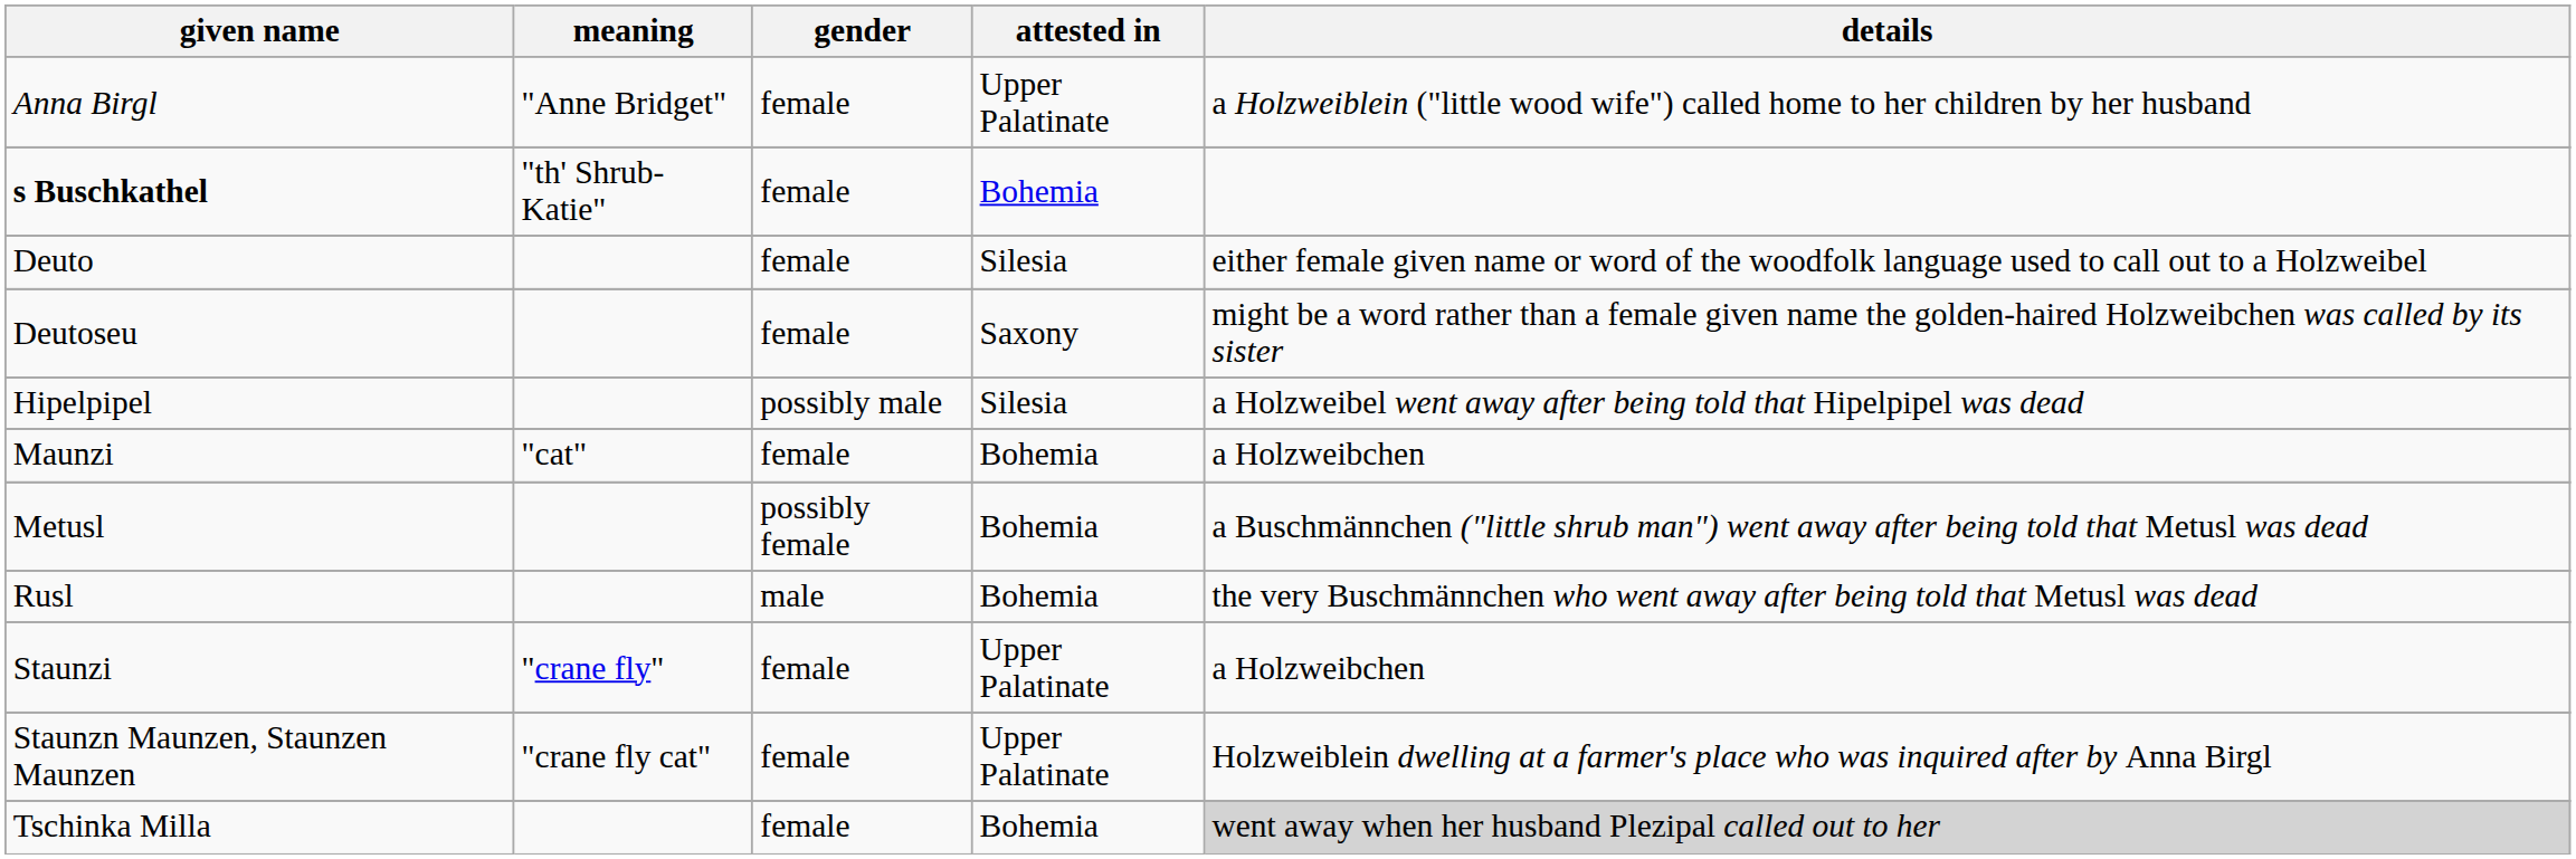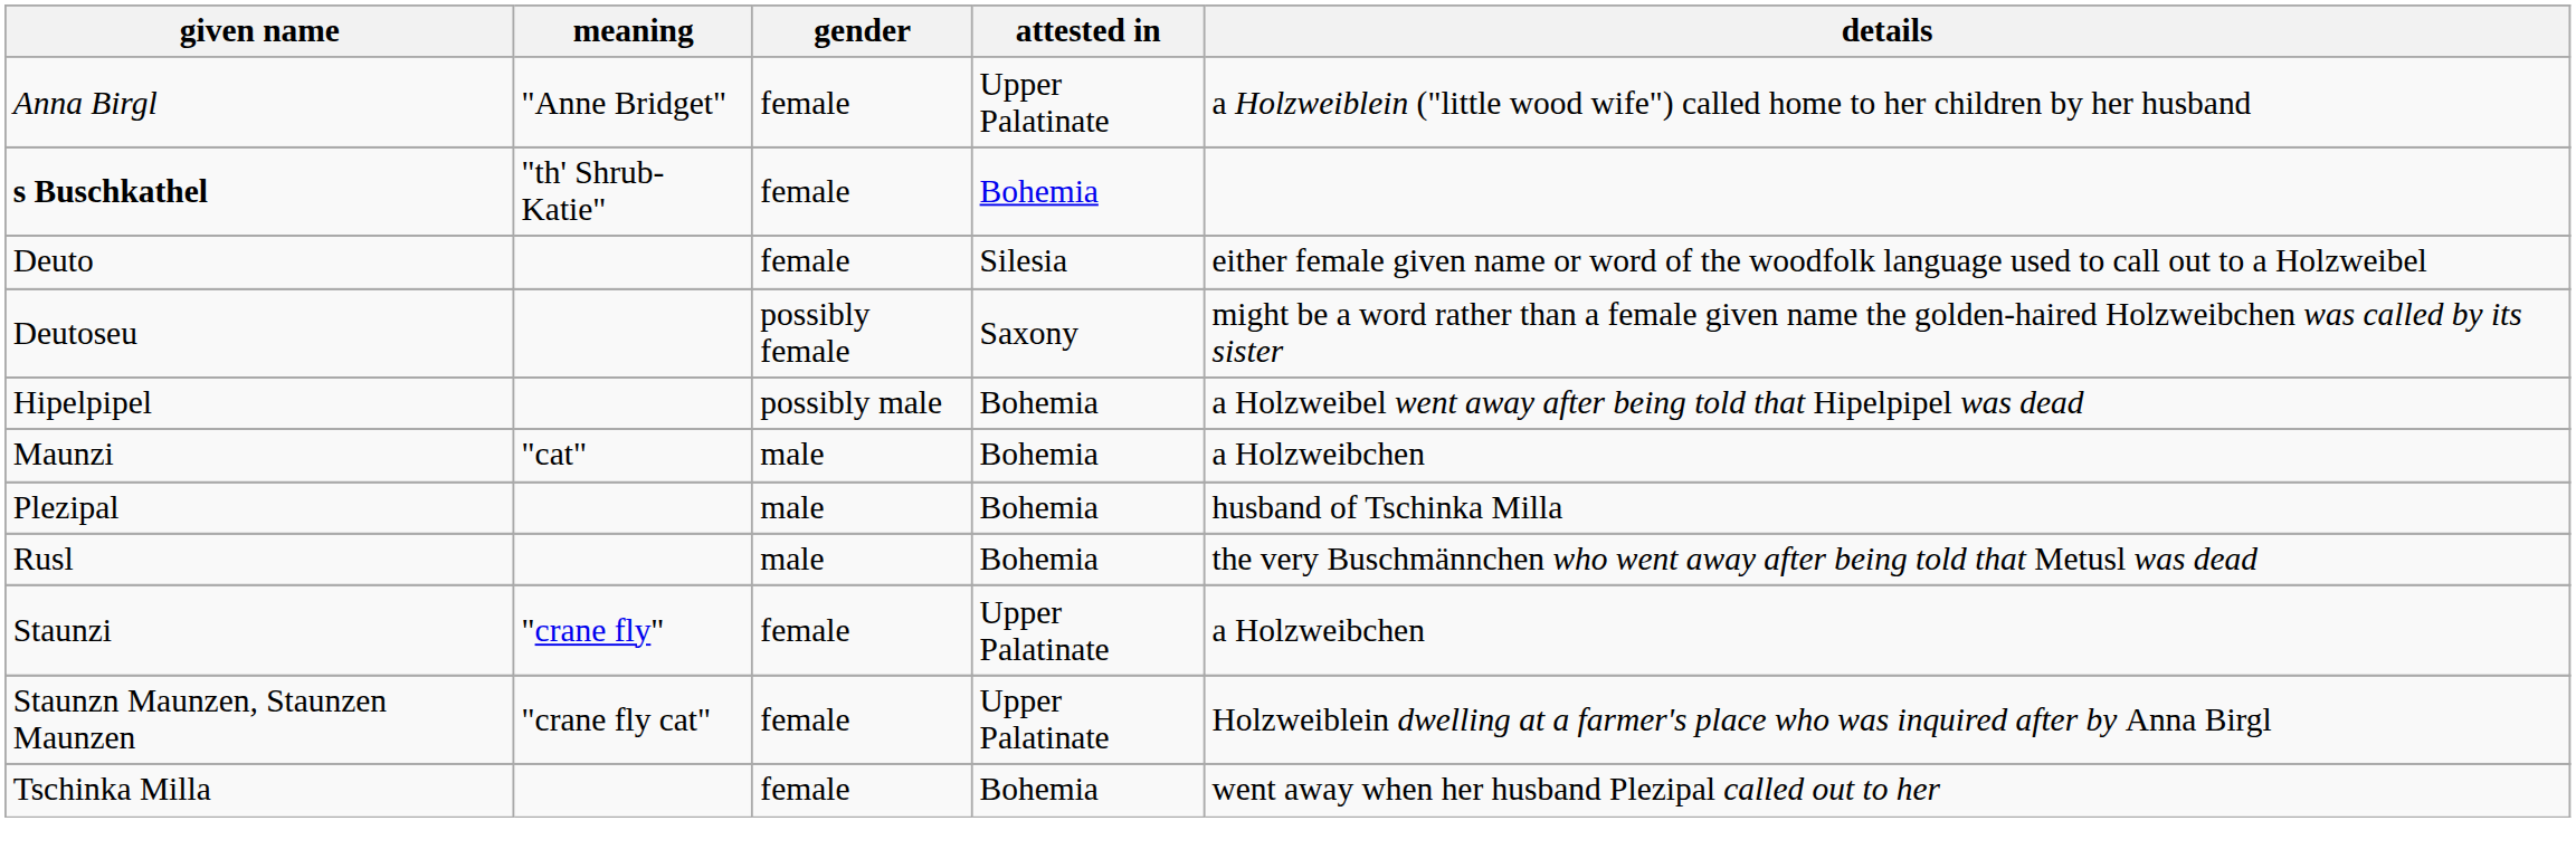Deutoseu | gender: female -> possibly female
Hipelpipel | attested in: Silesia -> Bohemia
Maunzi | gender: female -> male
- row: Metusl | possibly female | Bohemia | a Buschmännchen ("little shrub man") went away after being told that Metusl was dead
+ row: Plezipal | male | Bohemia | husband of Tschinka Milla
Tschinka Milla | details: lightgrey background -> no background
